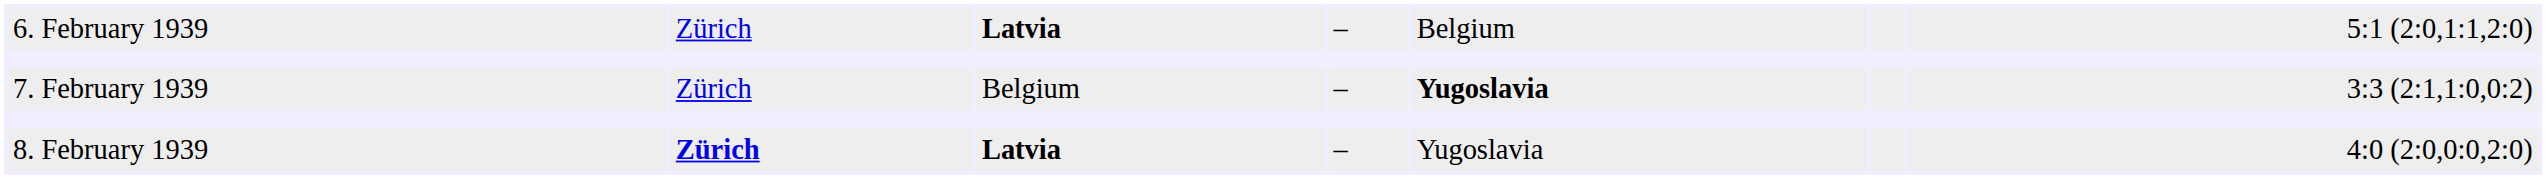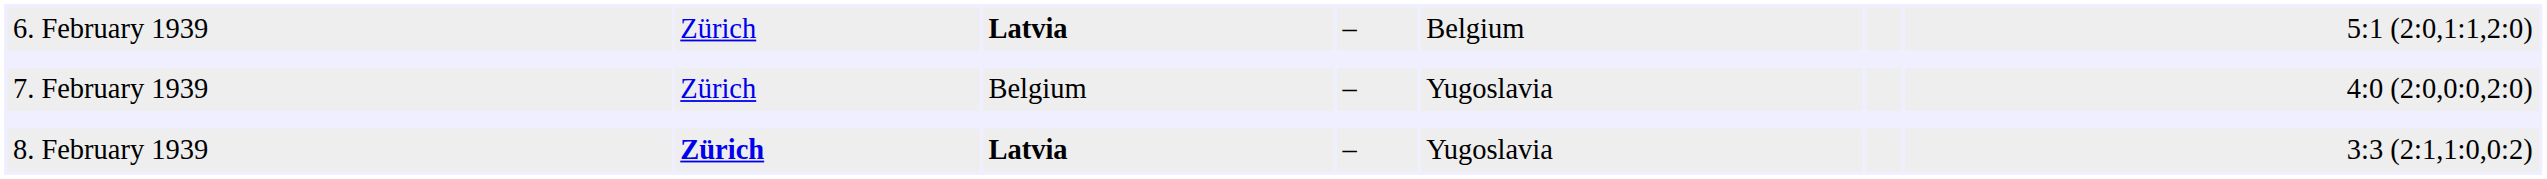7. February 1939 | column 5: bold -> normal
7. February 1939 | column 7: 3:3 (2:1,1:0,0:2) -> 4:0 (2:0,0:0,2:0)
8. February 1939 | column 7: 4:0 (2:0,0:0,2:0) -> 3:3 (2:1,1:0,0:2)
